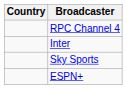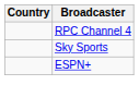- row: Inter
